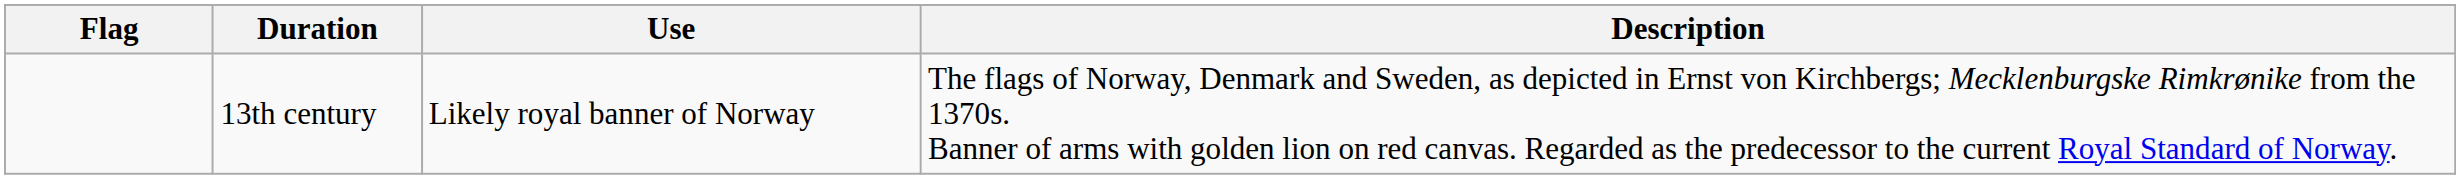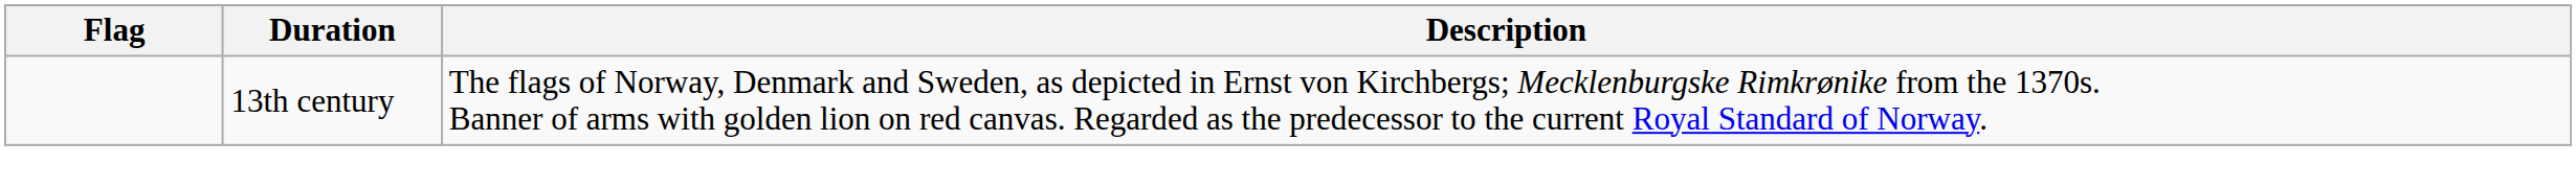- column: Use | Likely royal banner of Norway
